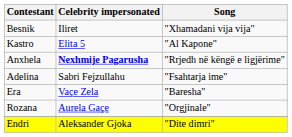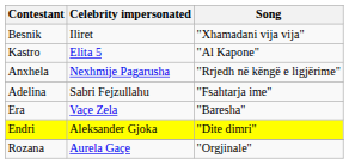Anxhela | Celebrity impersonated: bold -> normal
rows swapped: Rozana <-> Endri
